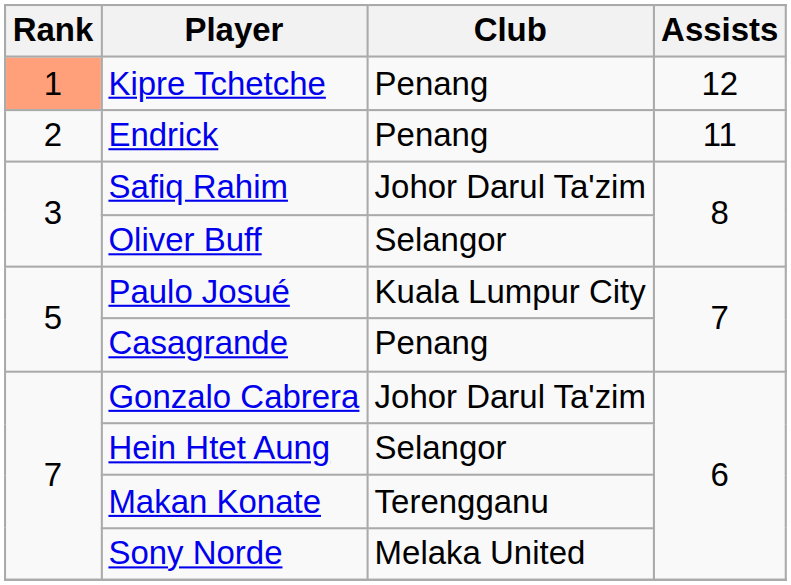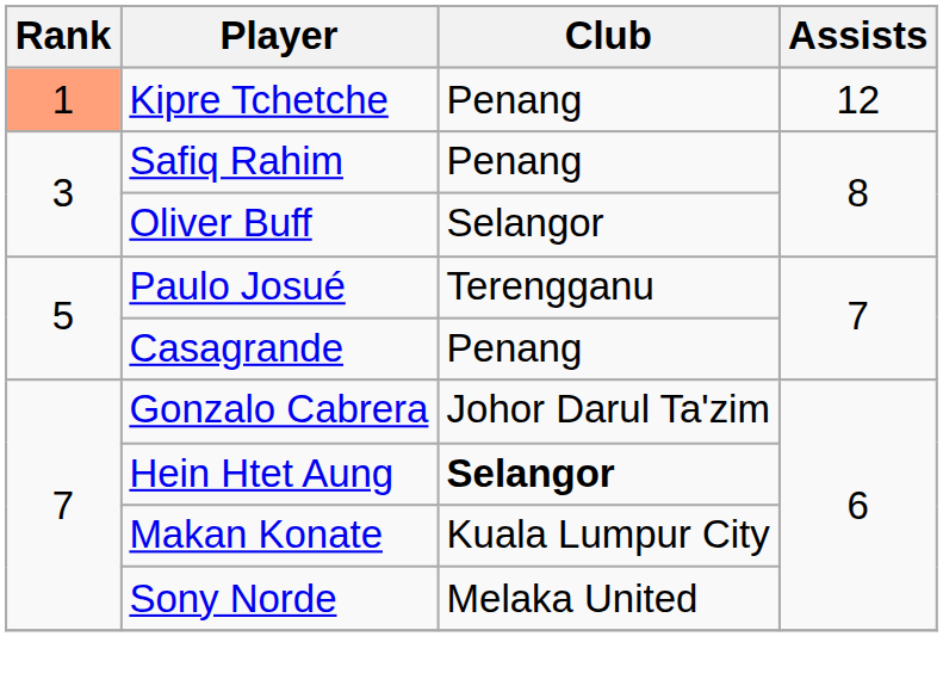- row: 2 | Endrick | Penang | 11
Safiq Rahim | Club: Johor Darul Ta'zim -> Penang
Paulo Josué | Club: Kuala Lumpur City -> Terengganu
Hein Htet Aung | Club: normal -> bold
Makan Konate | Club: Terengganu -> Kuala Lumpur City
